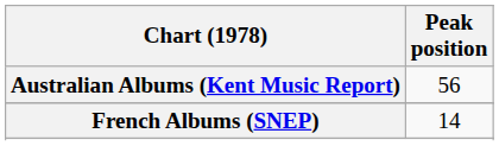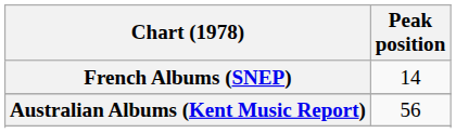rows swapped: Australian Albums (Kent Music Report) <-> French Albums (SNEP)
